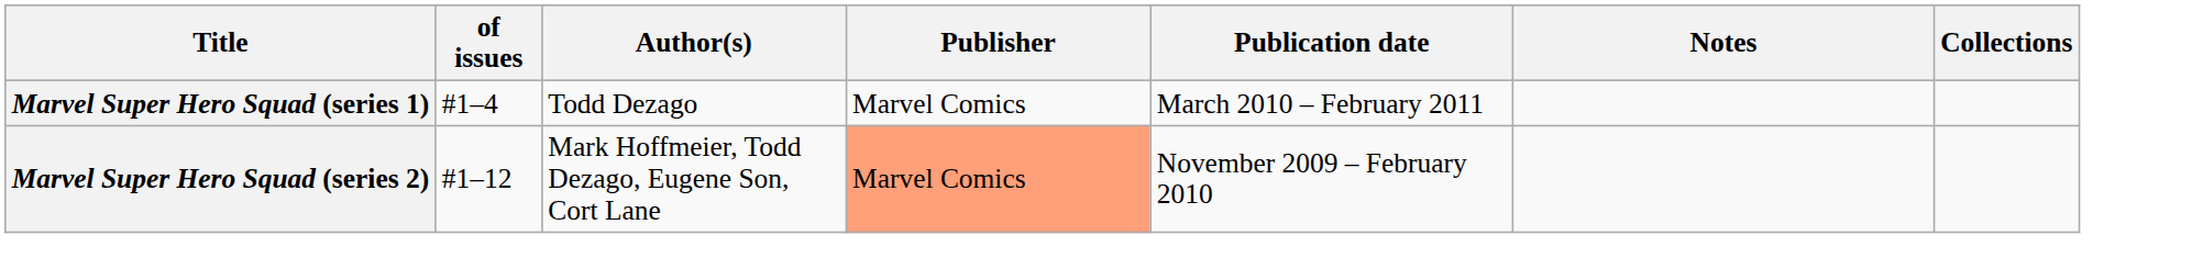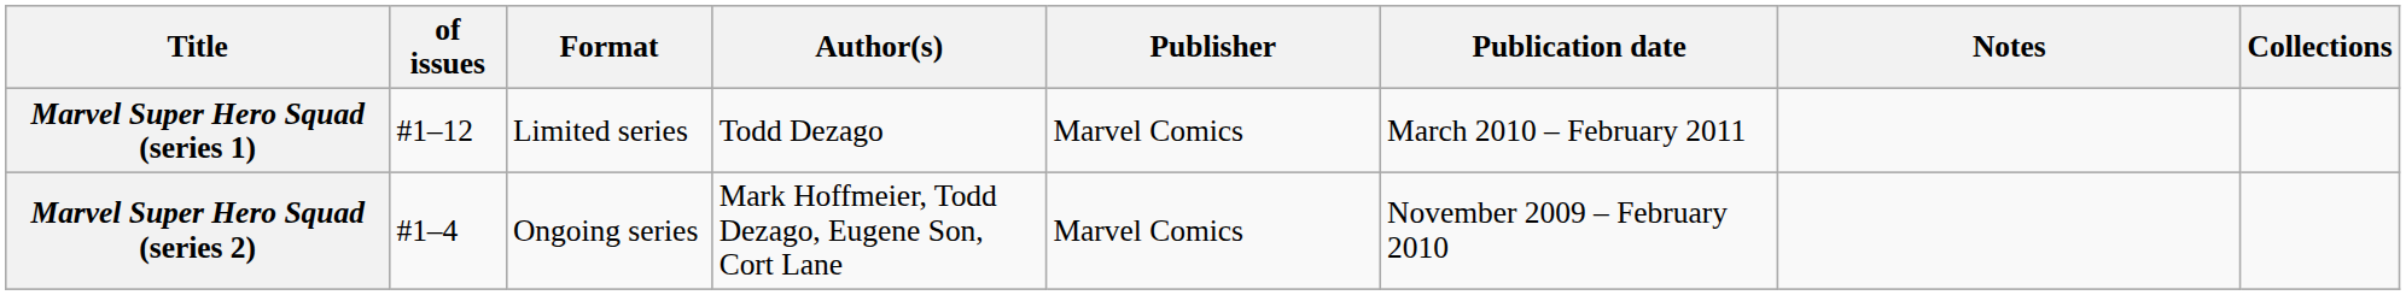+ column: Format | Limited series | Ongoing series
Marvel Super Hero Squad (series 1) | of issues: #1–4 -> #1–12
Marvel Super Hero Squad (series 2) | of issues: #1–12 -> #1–4
Marvel Super Hero Squad (series 2) | Publisher: lightsalmon background -> no background
